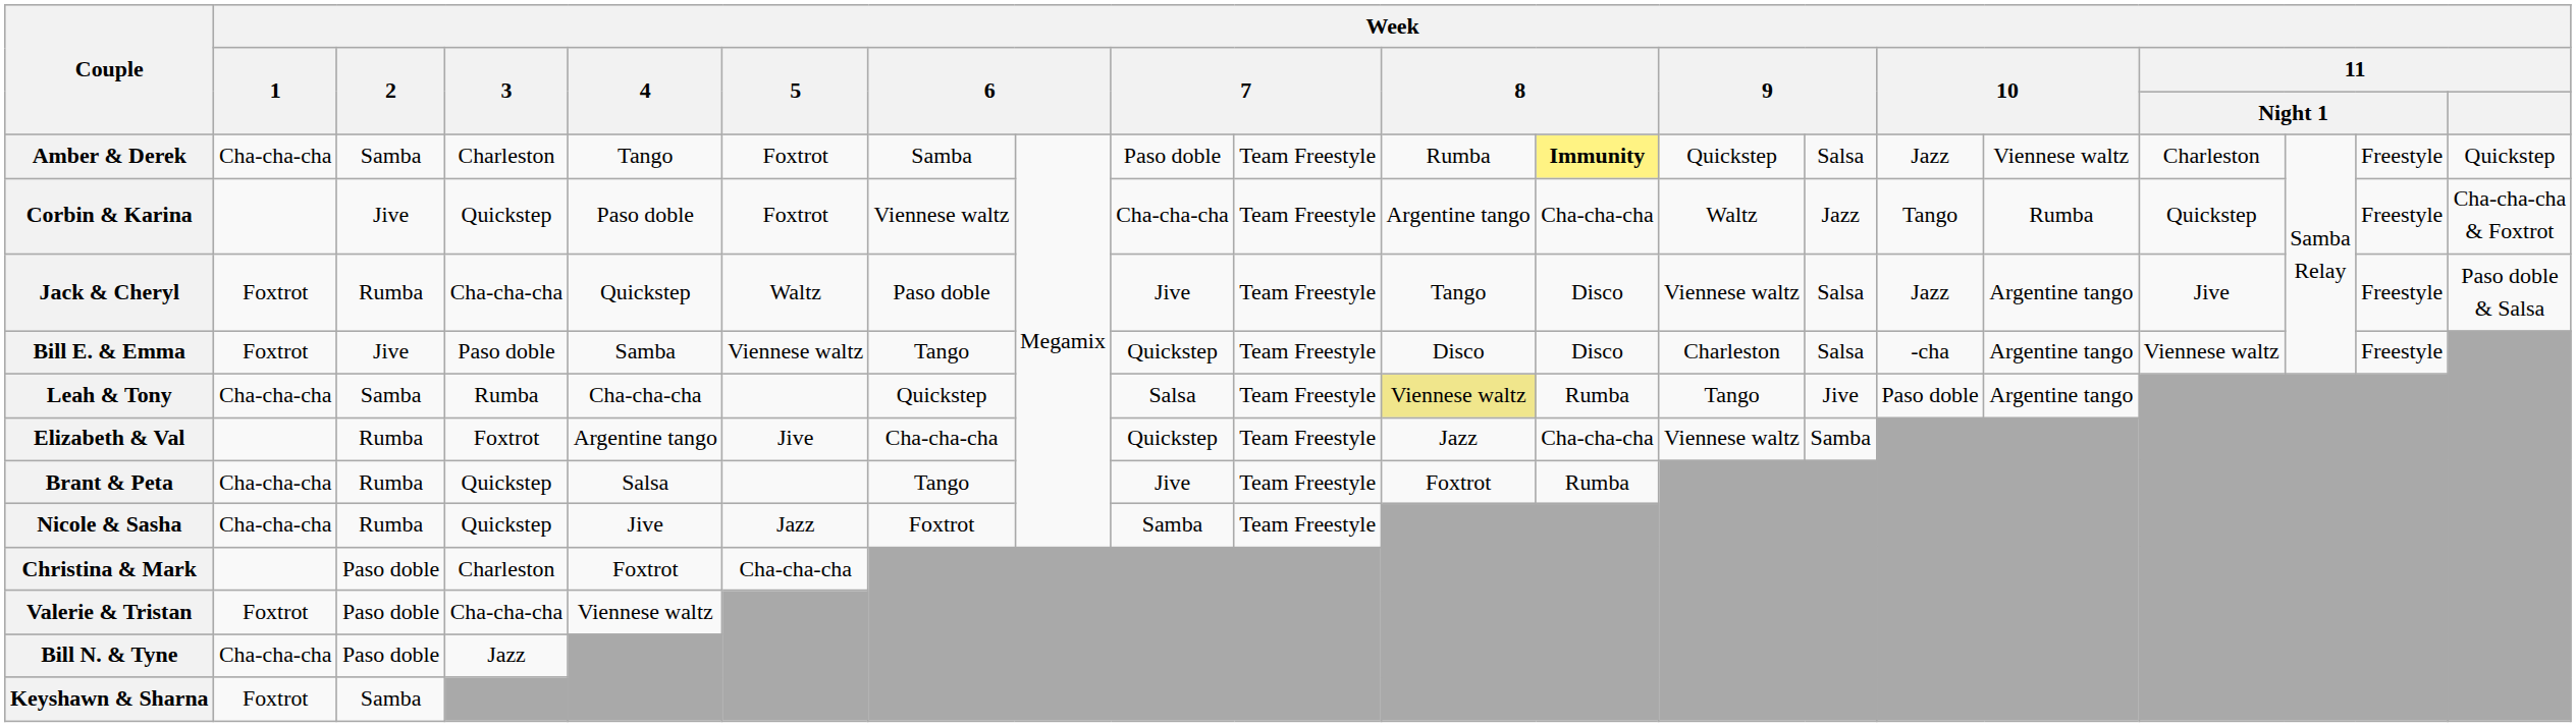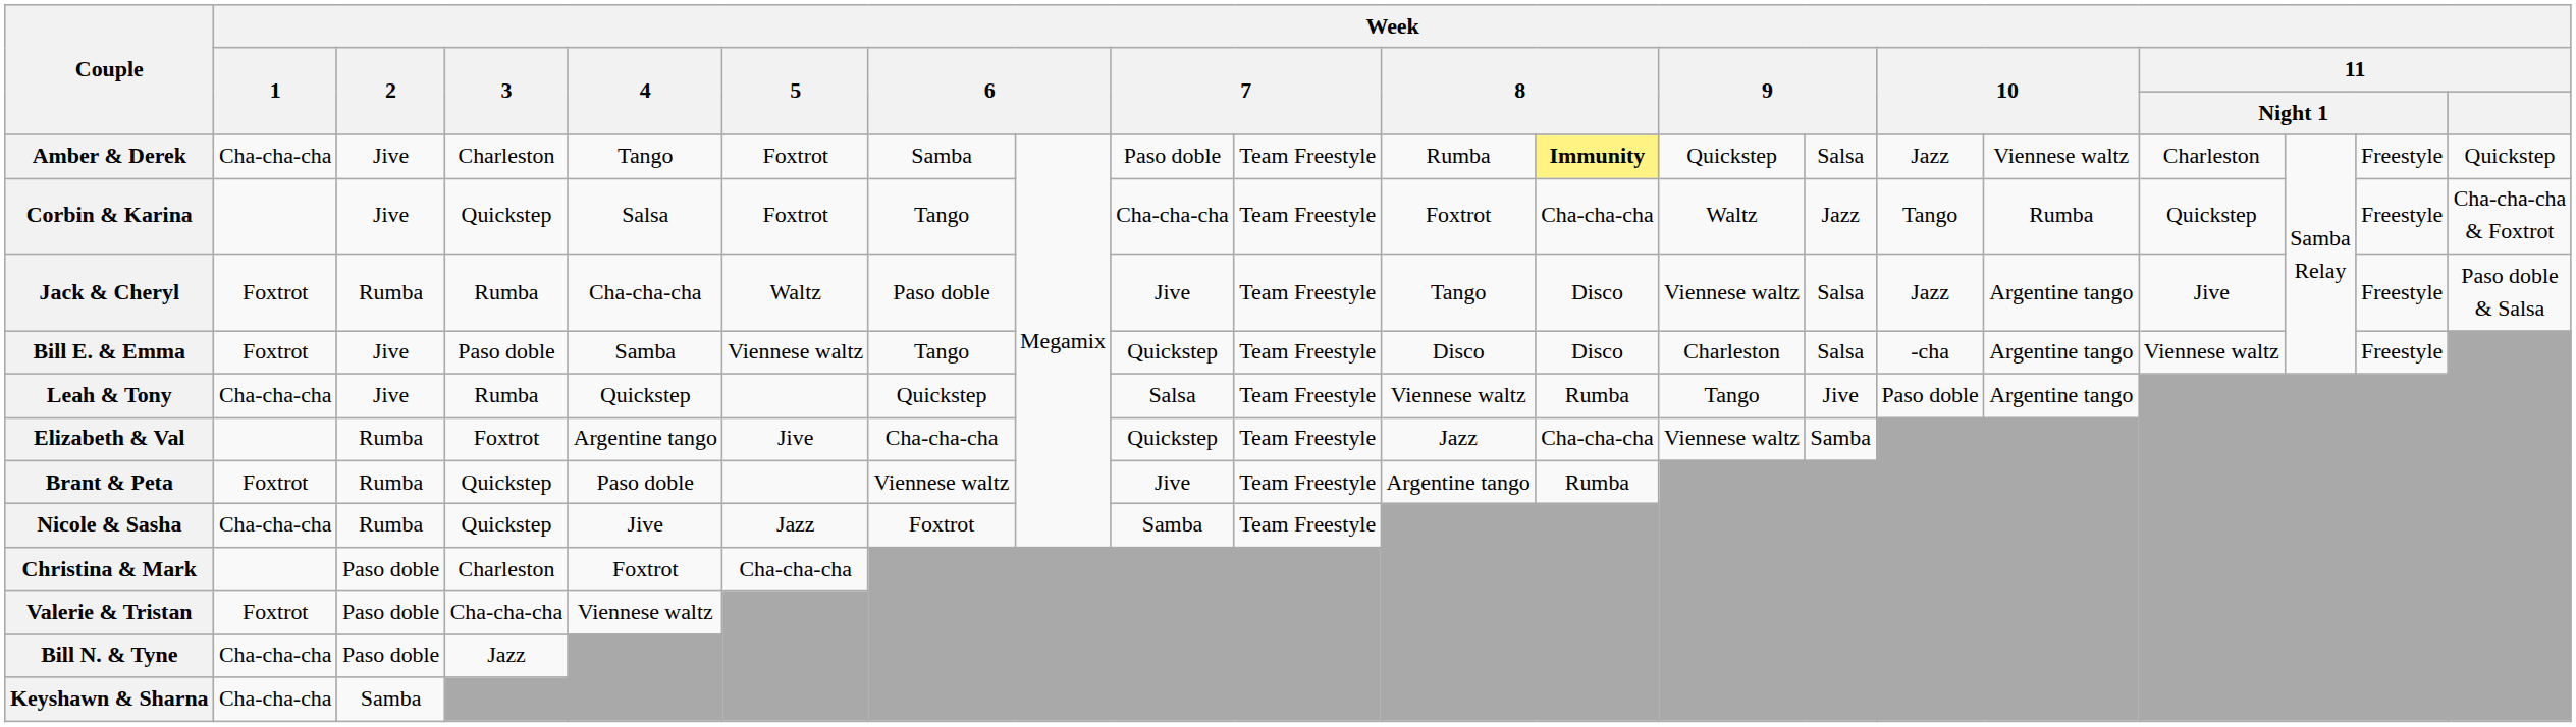Amber & Derek | Week / 2: Samba -> Jive
Corbin & Karina | Week / 4: Paso doble -> Salsa
Corbin & Karina | column 7: Viennese waltz -> Tango
Corbin & Karina | column 11: Argentine tango -> Foxtrot
Jack & Cheryl | Week / 3: Cha-cha-cha -> Rumba
Jack & Cheryl | Week / 4: Quickstep -> Cha-cha-cha
Leah & Tony | Week / 2: Samba -> Jive
Leah & Tony | Week / 4: Cha-cha-cha -> Quickstep
Leah & Tony | column 11: khaki background -> no background
Brant & Peta | Week / 1: Cha-cha-cha -> Foxtrot
Brant & Peta | Week / 4: Salsa -> Paso doble
Brant & Peta | column 7: Tango -> Viennese waltz
Brant & Peta | column 11: Foxtrot -> Argentine tango
Keyshawn & Sharna | Week / 1: Foxtrot -> Cha-cha-cha
